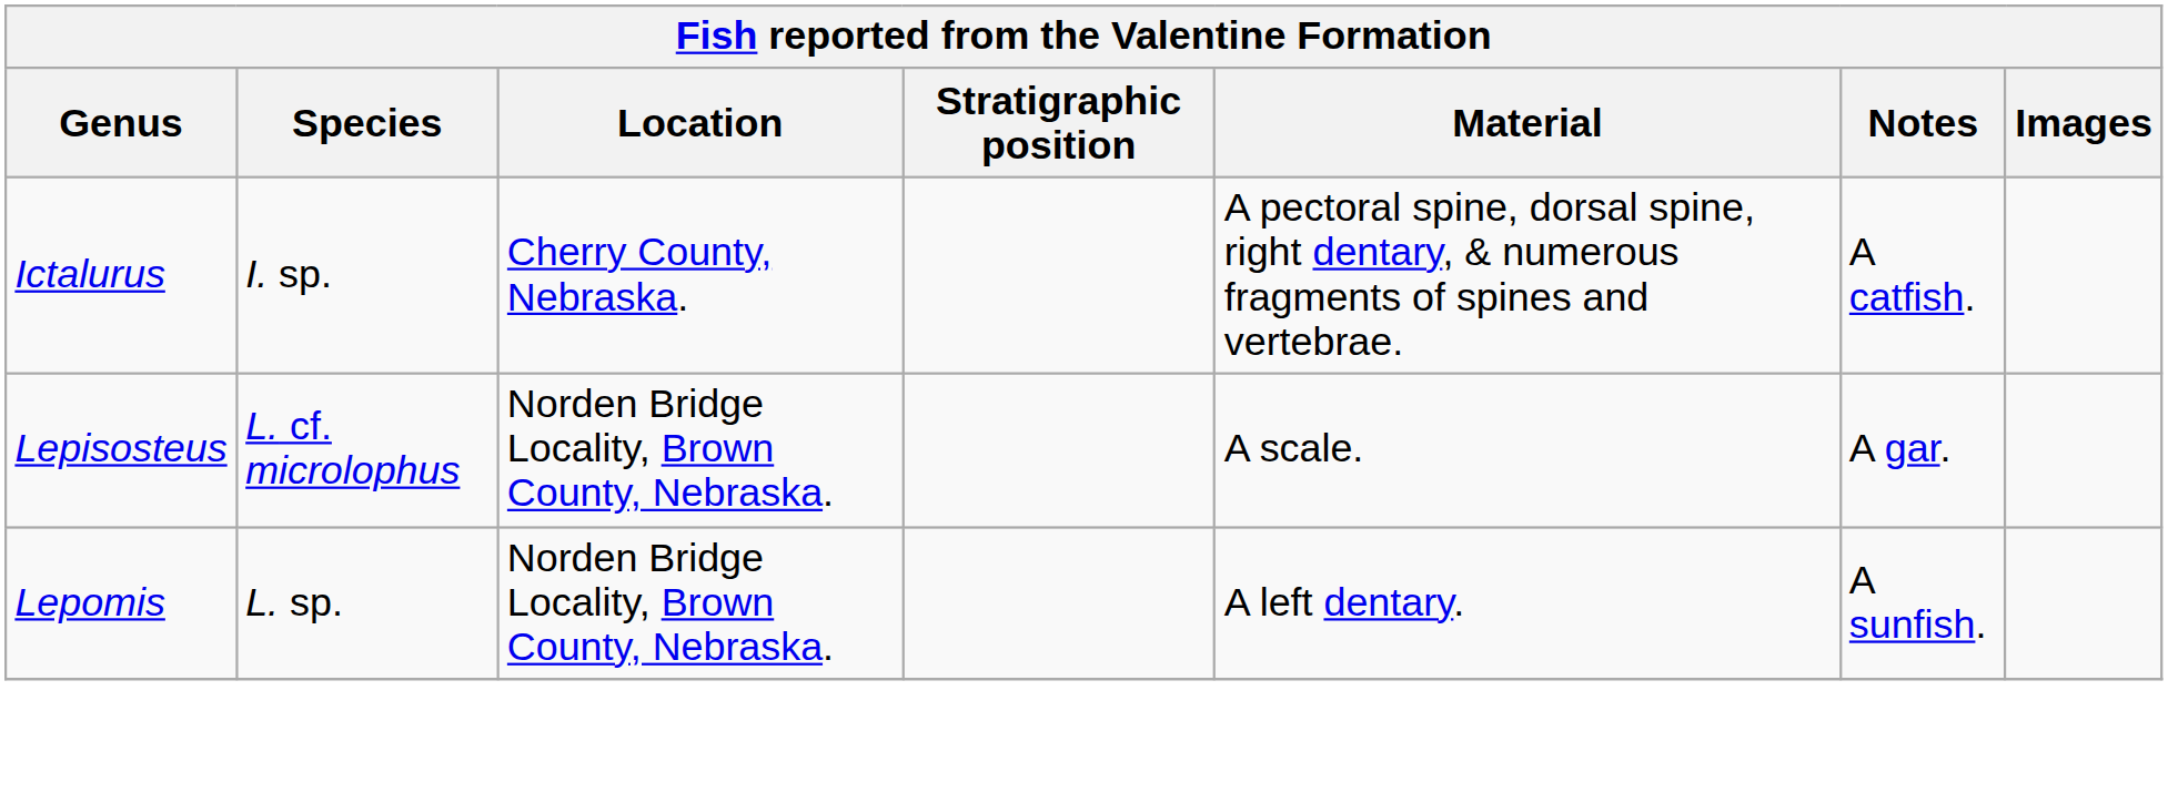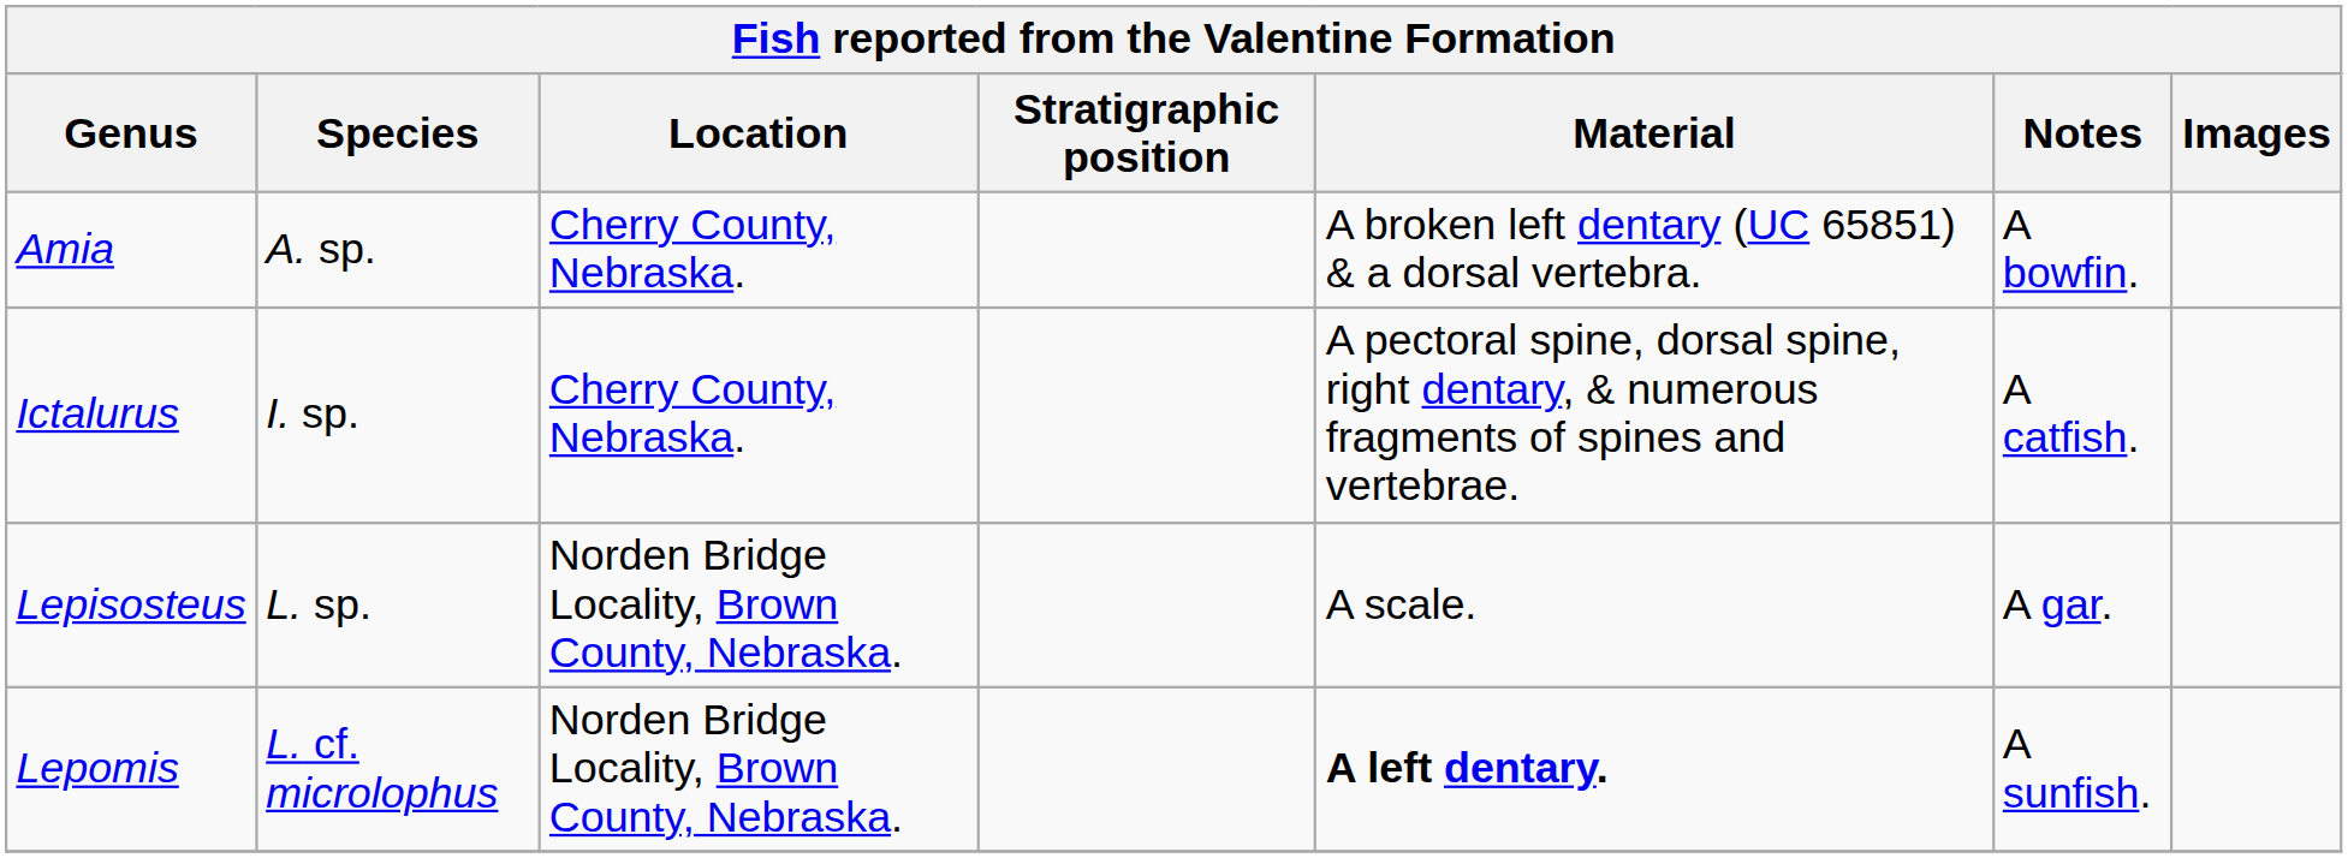+ row: Amia | A. sp. | Cherry County, Nebraska. | A broken left dentary (UC 65851) & a dorsal vertebra. | A bowfin.
Lepisosteus | Species: L. cf. microlophus -> L. sp.
Lepomis | Species: L. sp. -> L. cf. microlophus
Lepomis | Material: normal -> bold
